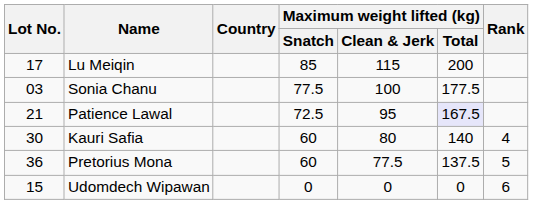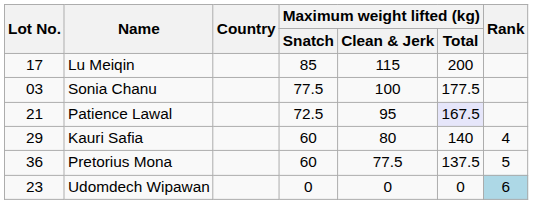Kauri Safia | Lot No.: 30 -> 29
Udomdech Wipawan | Lot No.: 15 -> 23
Udomdech Wipawan | Rank: no background -> lightblue background
